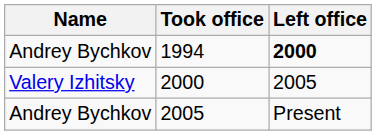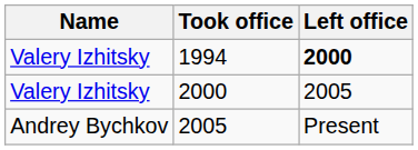1994 | Name: Andrey Bychkov -> Valery Izhitsky
